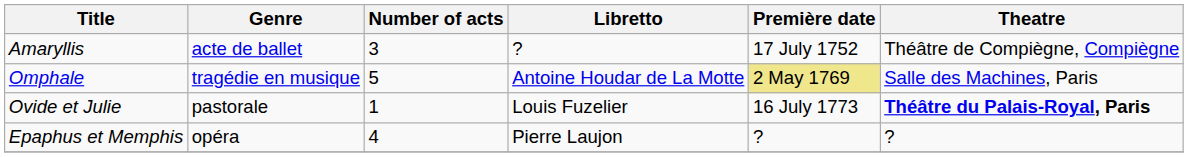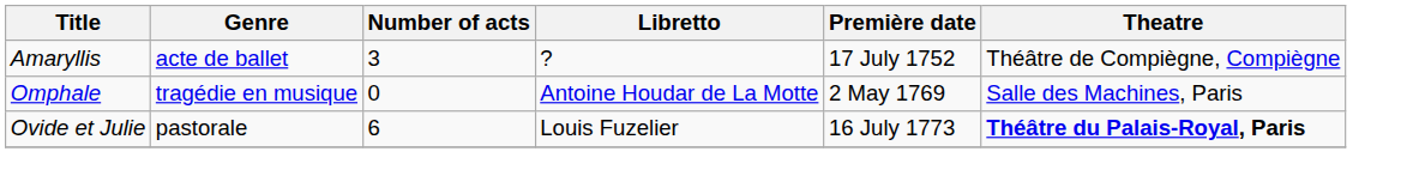Omphale | Number of acts: 5 -> 0
Omphale | Première date: khaki background -> no background
Ovide et Julie | Number of acts: 1 -> 6
- row: Epaphus et Memphis | opéra | 4 | Pierre Laujon | ? | ?
